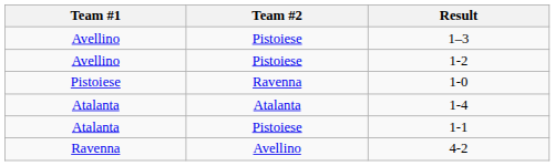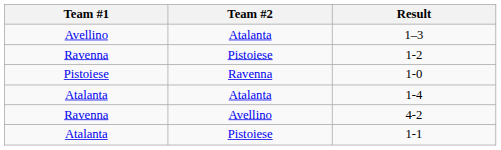1–3 | Team #2: Pistoiese -> Atalanta
1-2 | Team #1: Avellino -> Ravenna
rows swapped: 1-1 <-> 4-2
